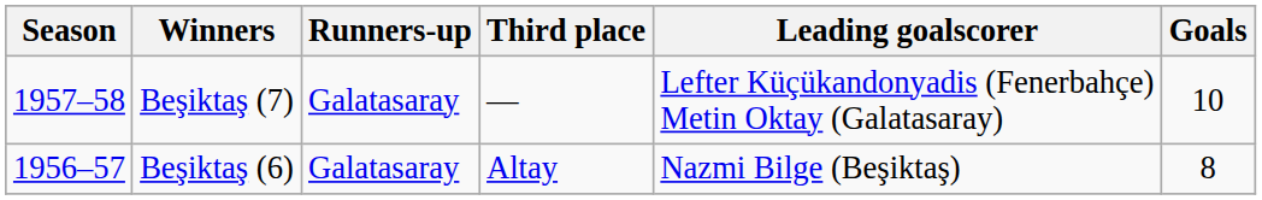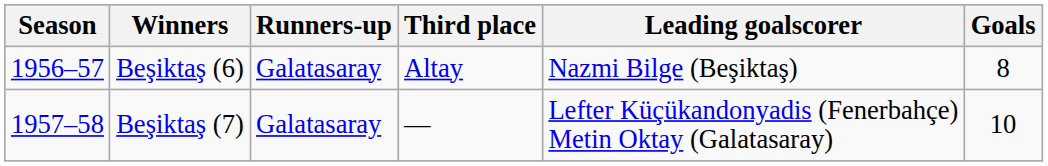rows swapped: Beşiktaş (6) <-> Beşiktaş (7)
